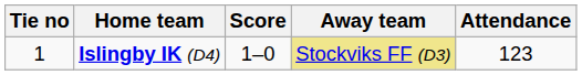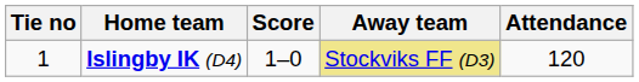Islingby IK (D4) | Attendance: 123 -> 120
